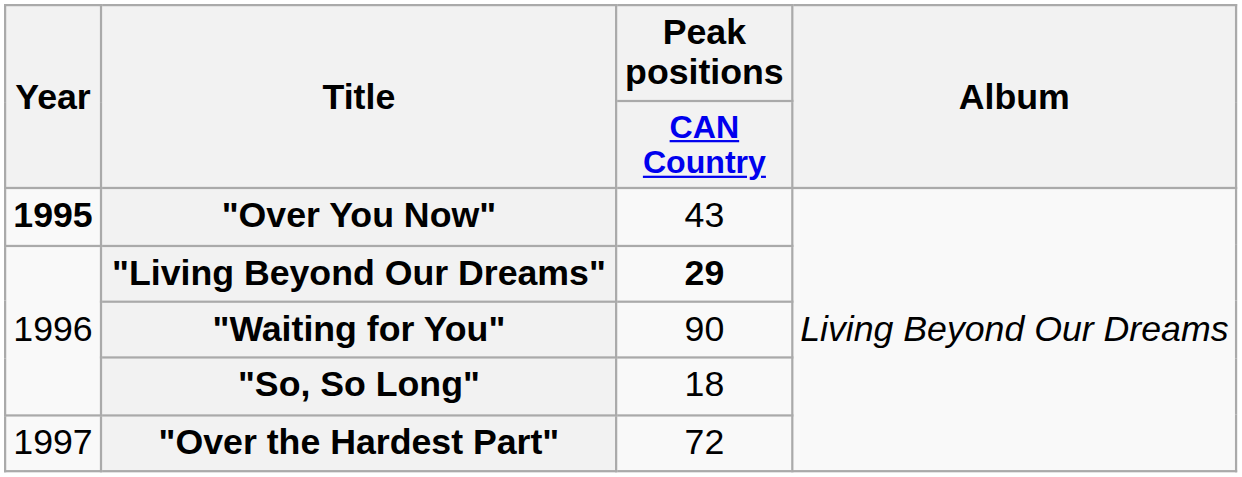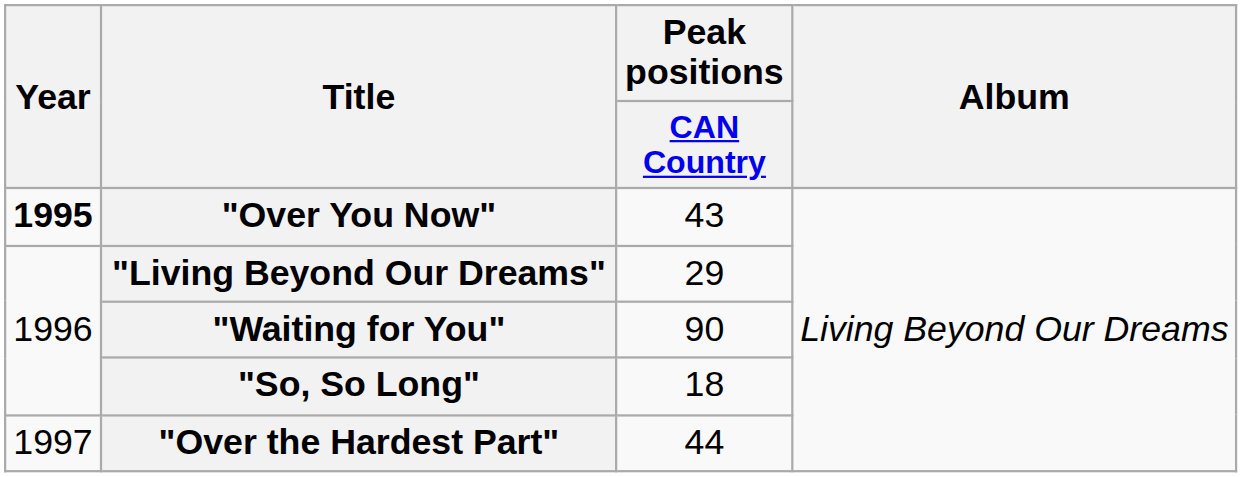"Living Beyond Our Dreams" | Peak positions / CAN Country: bold -> normal
"Over the Hardest Part" | Peak positions / CAN Country: 72 -> 44
